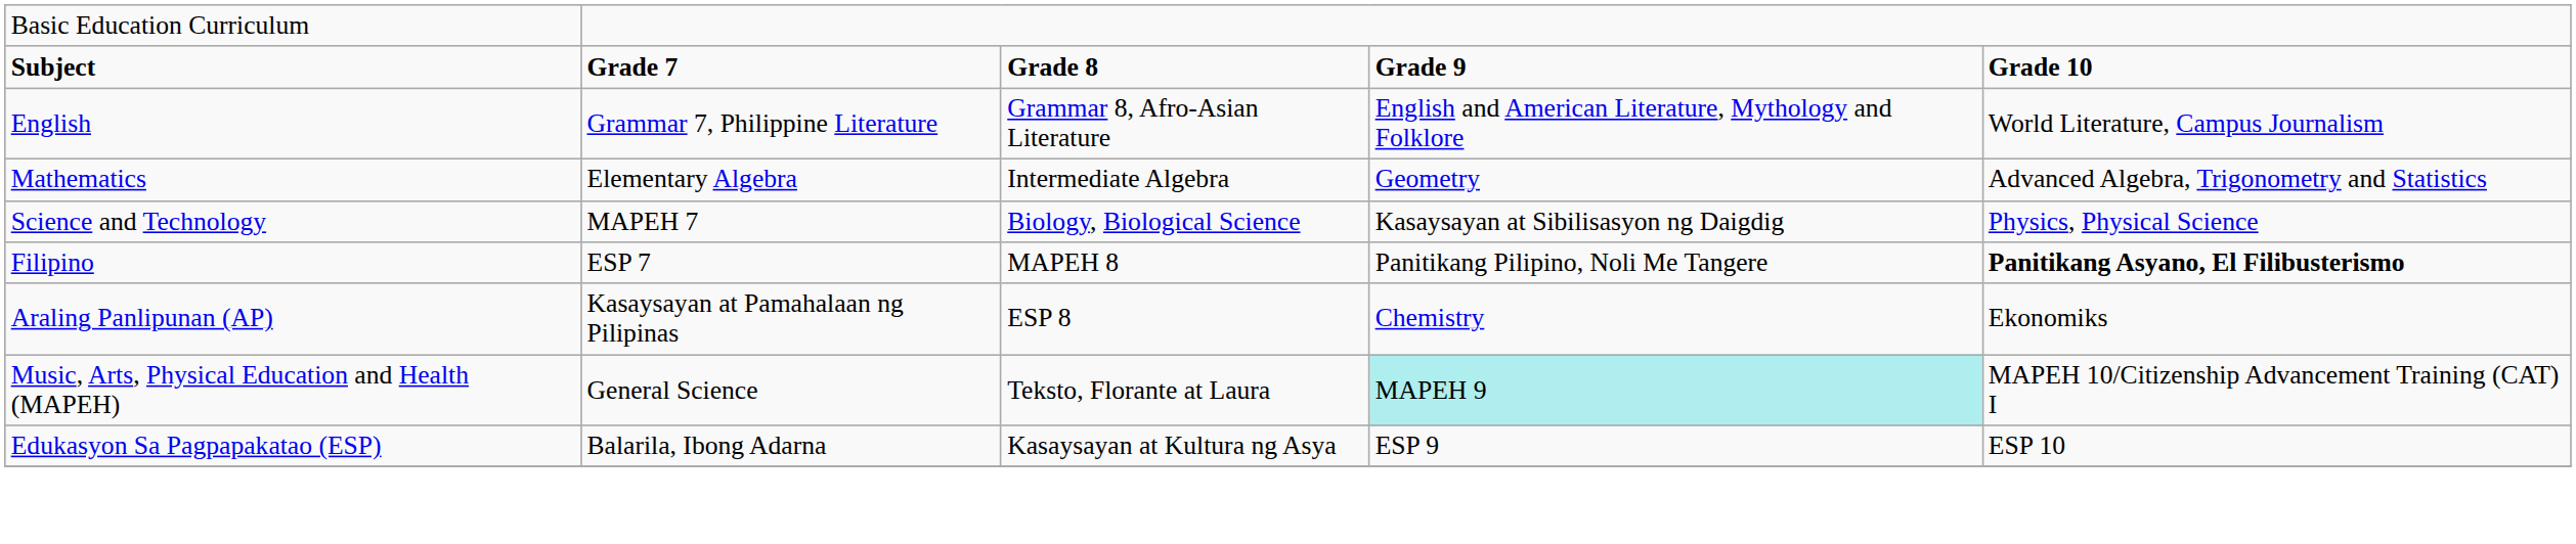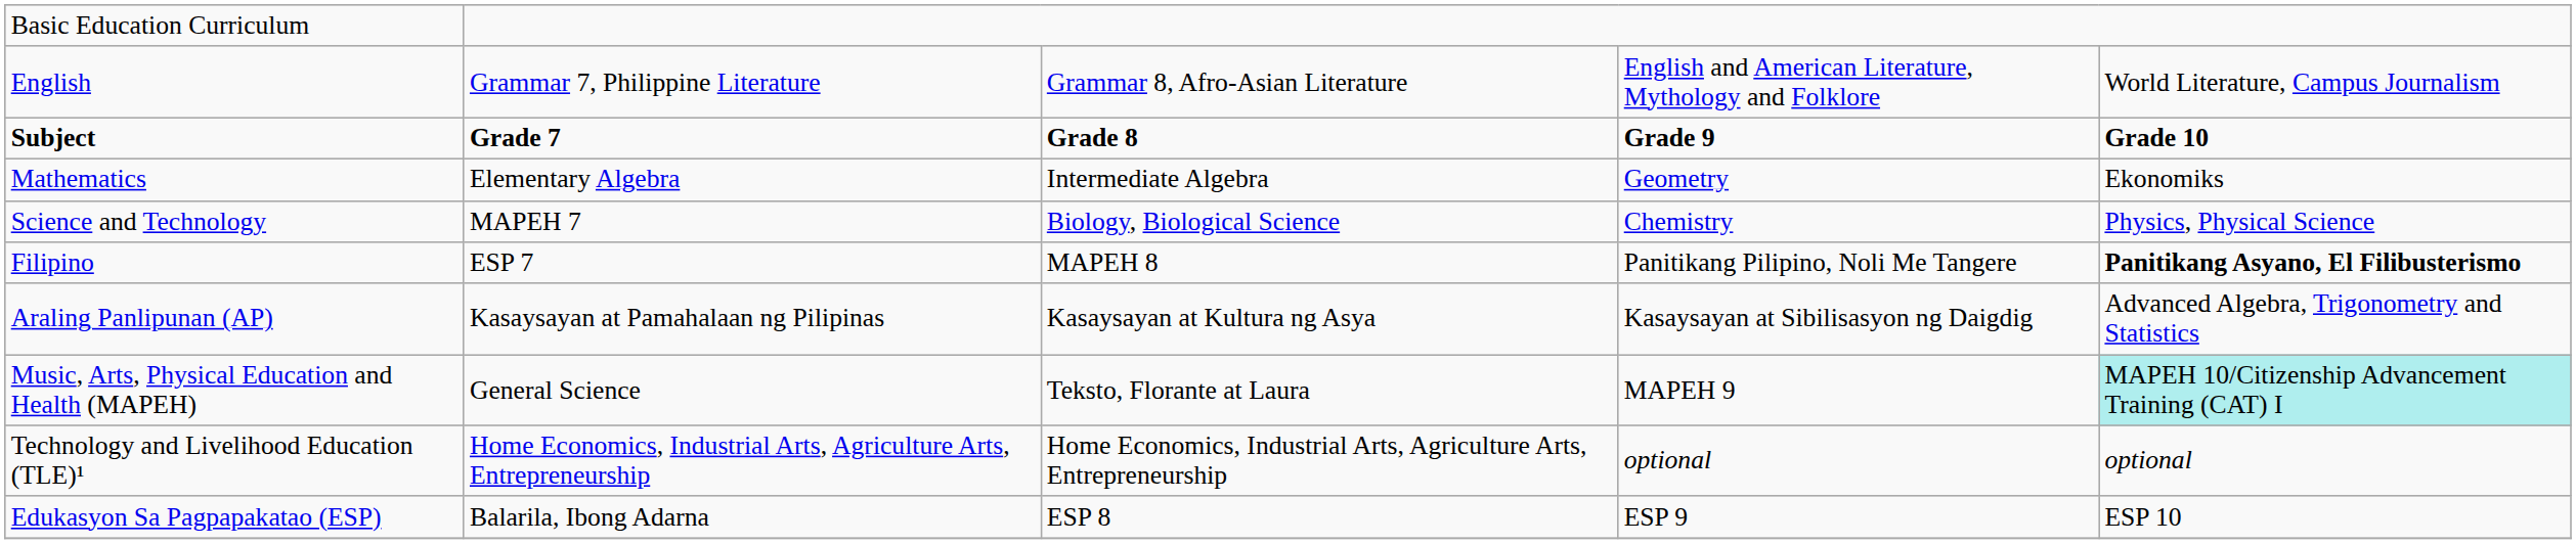rows swapped: Subject <-> English
Mathematics | column 5: Advanced Algebra, Trigonometry and Statistics -> Ekonomiks
Science and Technology | column 4: Kasaysayan at Sibilisasyon ng Daigdig -> Chemistry
Araling Panlipunan (AP) | column 3: ESP 8 -> Kasaysayan at Kultura ng Asya
Araling Panlipunan (AP) | column 4: Chemistry -> Kasaysayan at Sibilisasyon ng Daigdig
Araling Panlipunan (AP) | column 5: Ekonomiks -> Advanced Algebra, Trigonometry and Statistics
Music, Arts, Physical Education and Health (MAPEH) | column 4: paleturquoise background -> no background
Music, Arts, Physical Education and Health (MAPEH) | column 5: no background -> paleturquoise background
+ row: Technology and Livelihood Education (TLE)¹ | Home Economics, Industrial Arts, Agriculture Arts, Entrepreneurship | Home Economics, Industrial Arts, Agriculture Arts, Entrepreneurship | optional | optional
Edukasyon Sa Pagpapakatao (ESP) | column 3: Kasaysayan at Kultura ng Asya -> ESP 8
